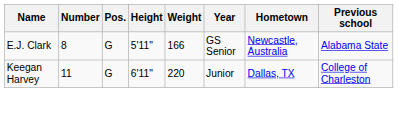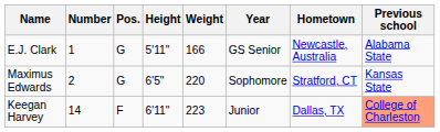E.J. Clark | Number: 8 -> 1
+ row: Maximus Edwards | 2 | G | 6'5" | 220 | Sophomore | Stratford, CT | Kansas State
Keegan Harvey | Number: 11 -> 14
Keegan Harvey | Pos.: G -> F
Keegan Harvey | Weight: 220 -> 223
Keegan Harvey | Previous school: no background -> lightsalmon background
